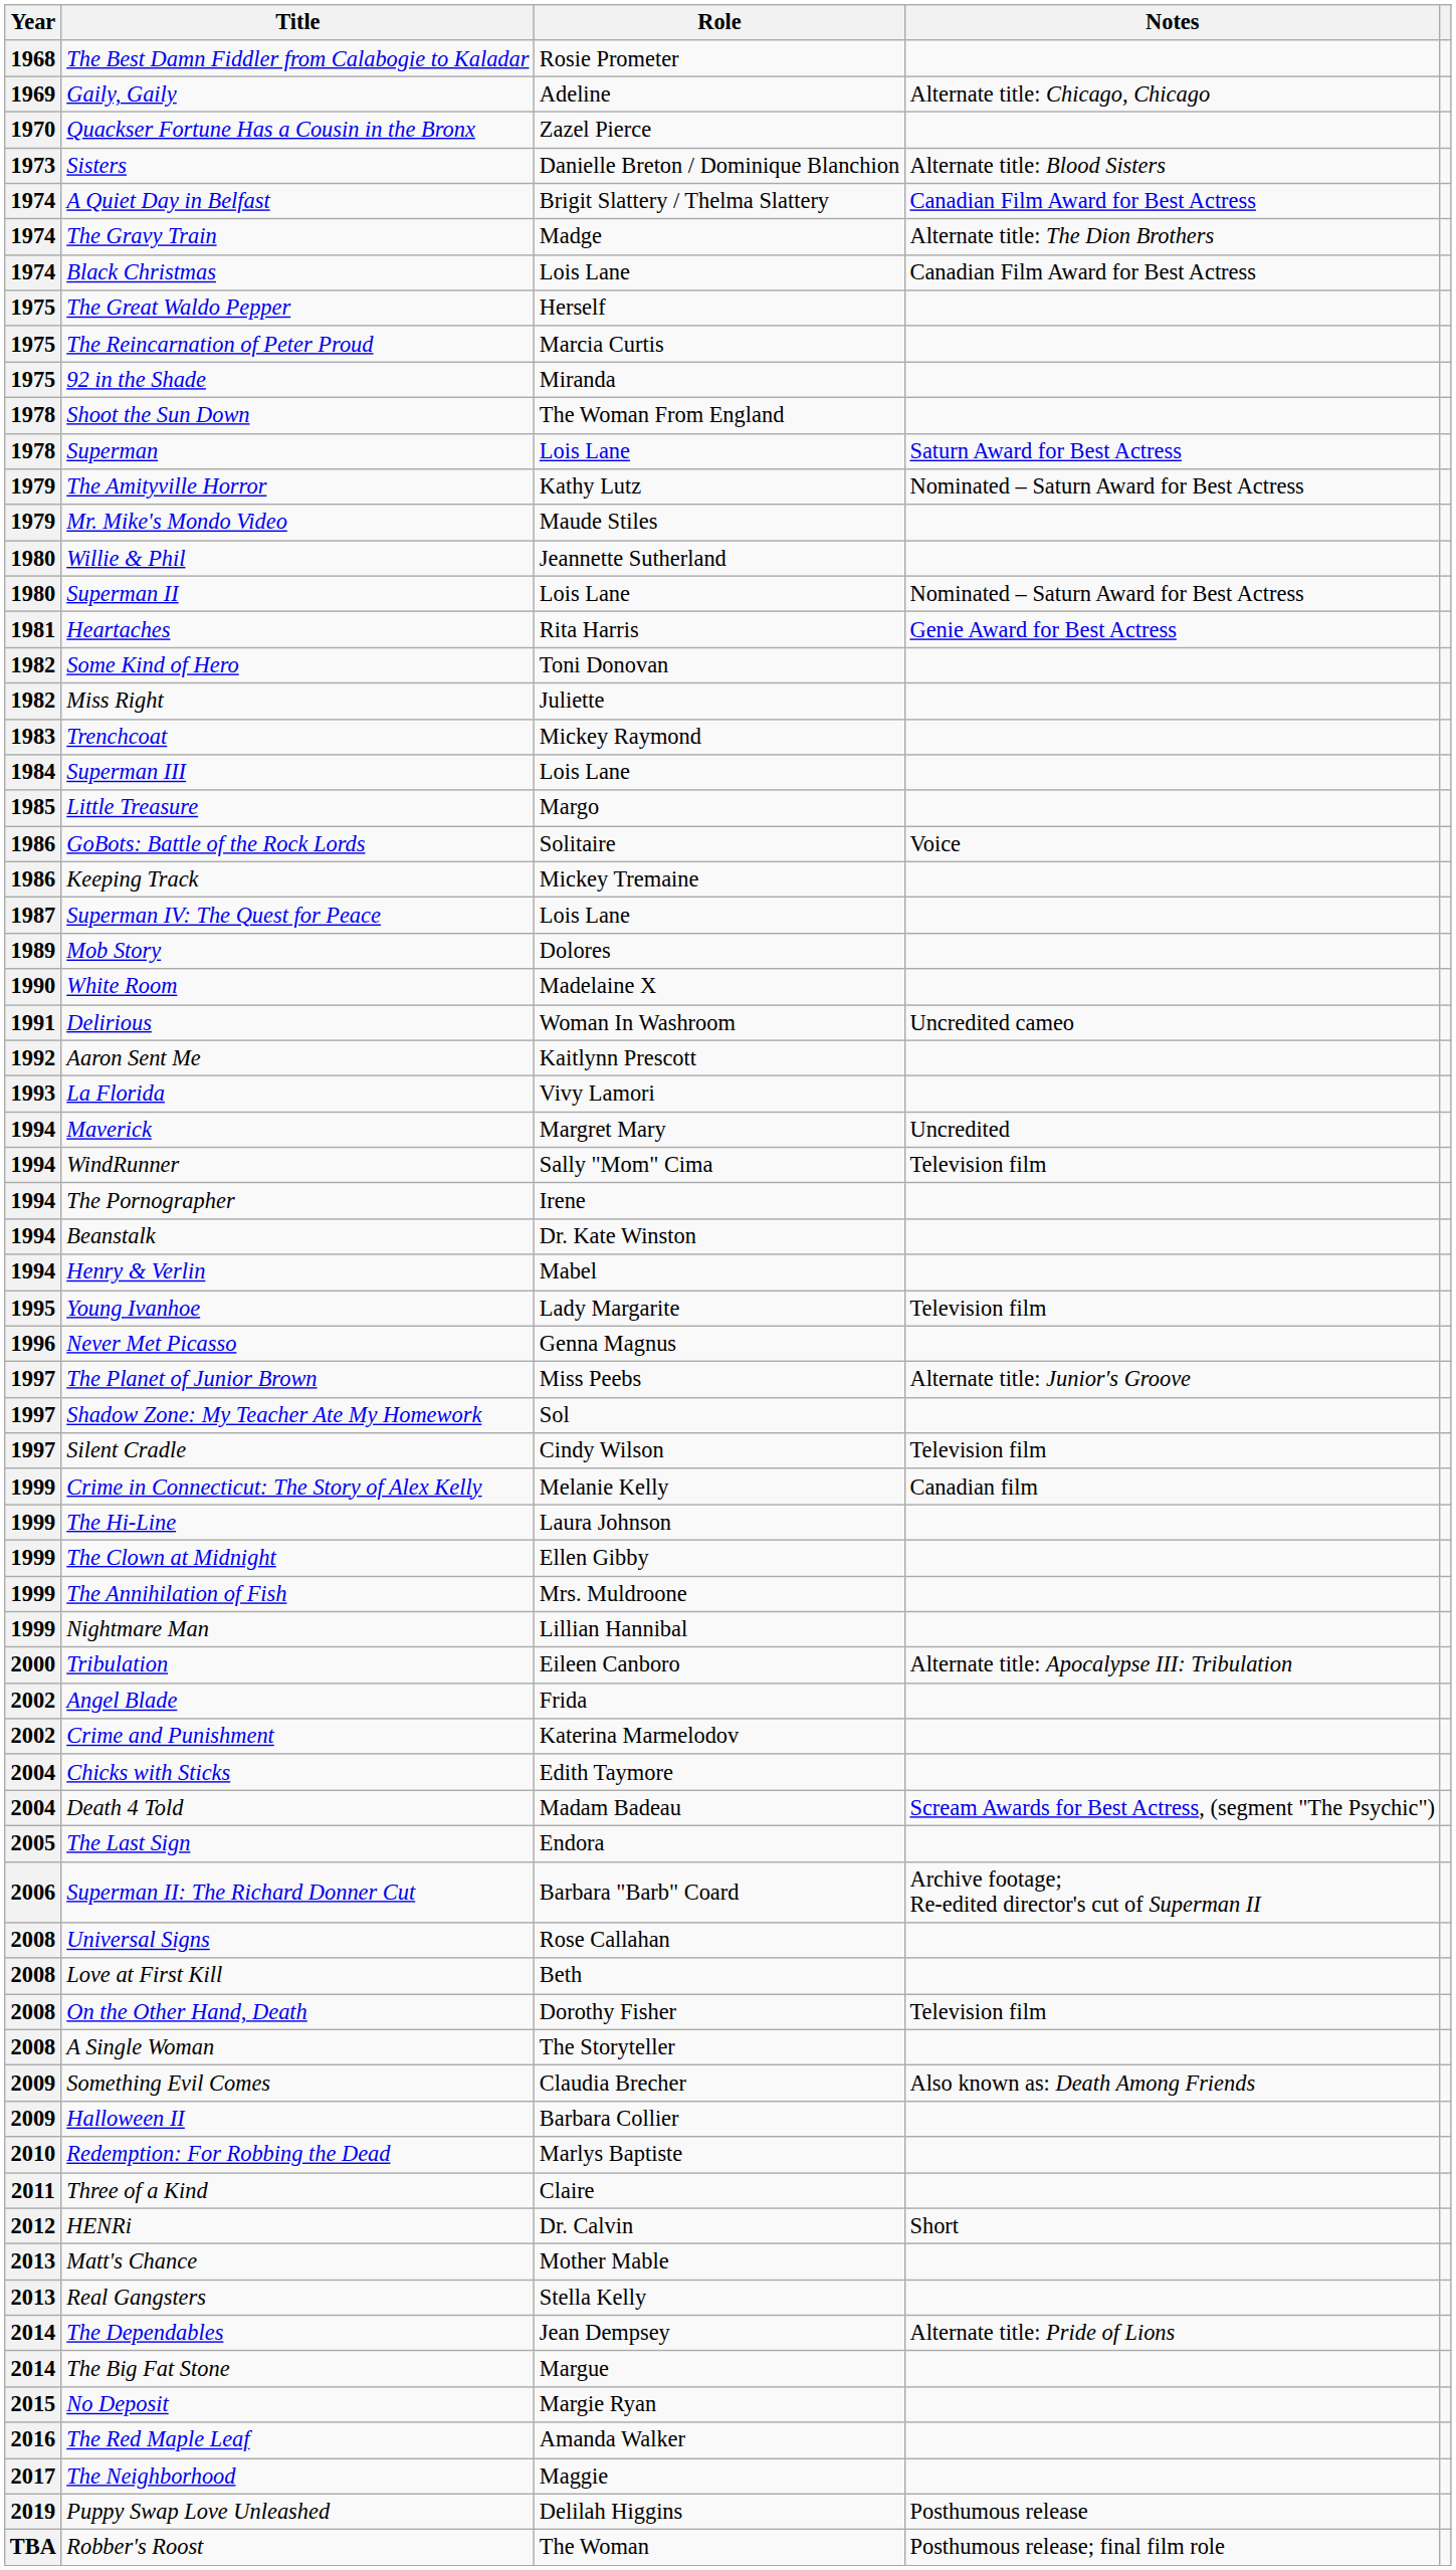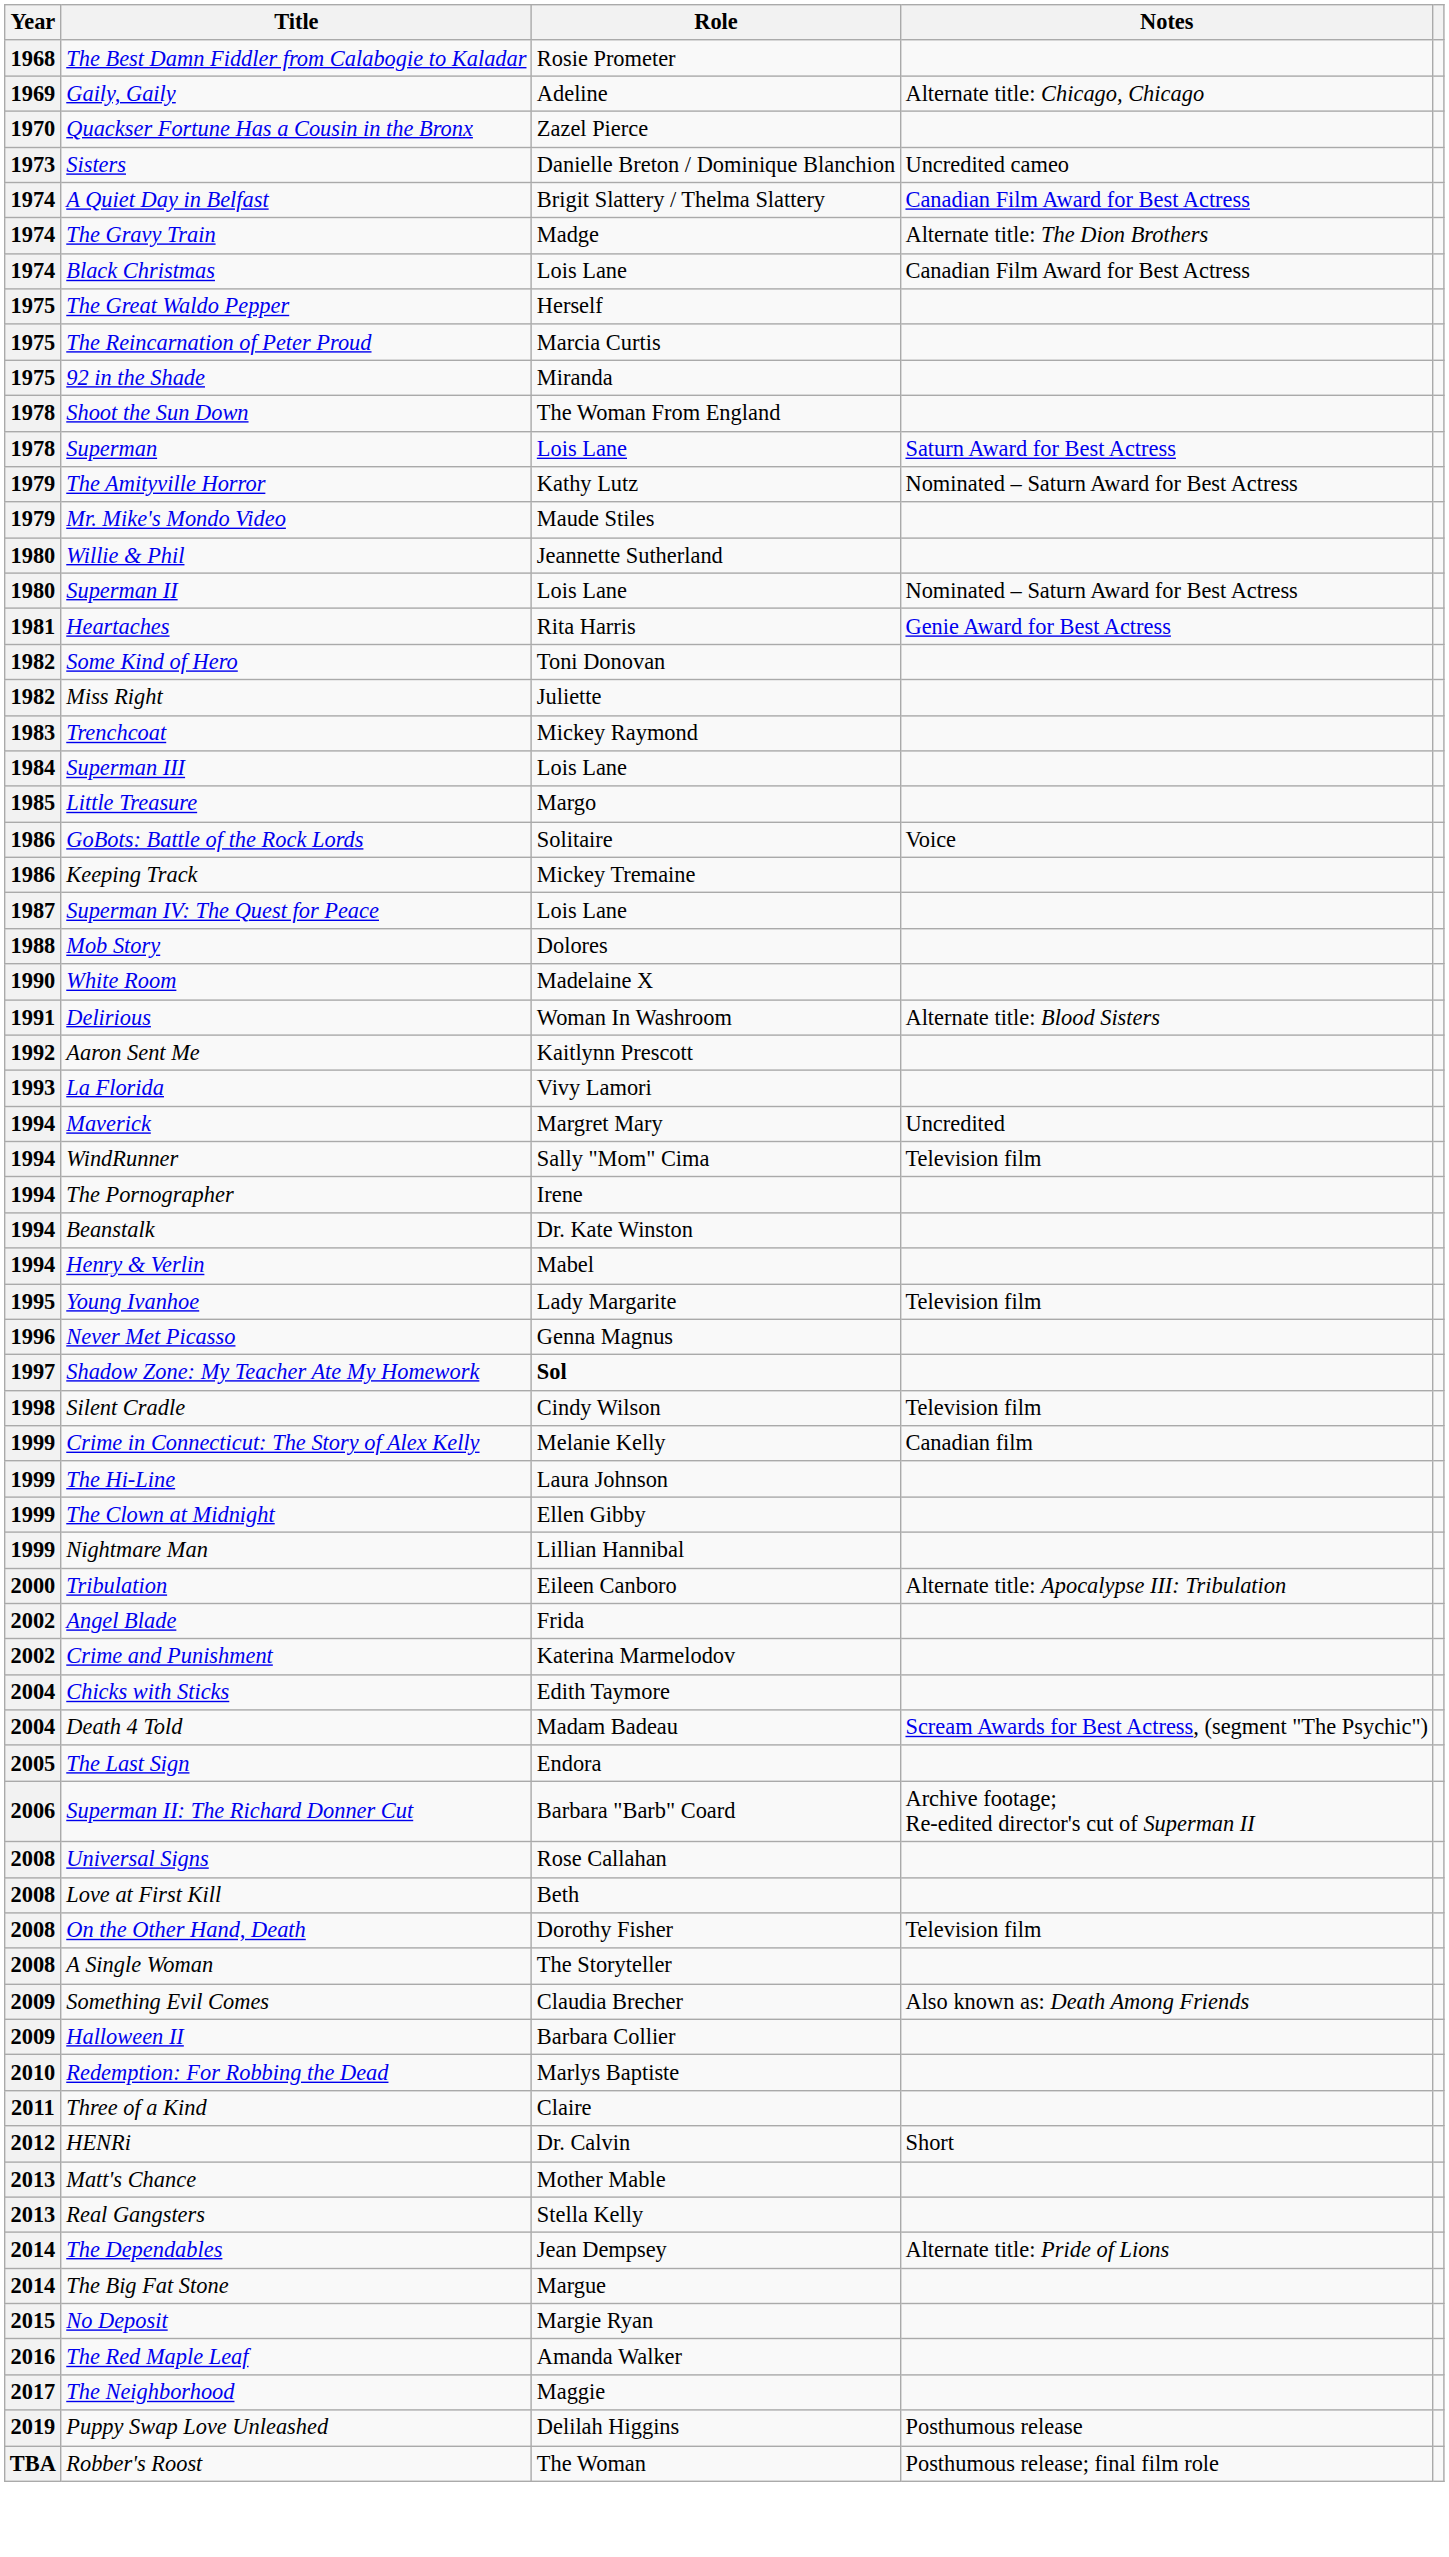Sisters | Notes: Alternate title: Blood Sisters -> Uncredited cameo
Mob Story | Year: 1989 -> 1988
Delirious | Notes: Uncredited cameo -> Alternate title: Blood Sisters
- row: 1997 | The Planet of Junior Brown | Miss Peebs | Alternate title: Junior's Groove
Shadow Zone: My Teacher Ate My Homework | Role: normal -> bold
Silent Cradle | Year: 1997 -> 1998
- row: 1999 | The Annihilation of Fish | Mrs. Muldroone
